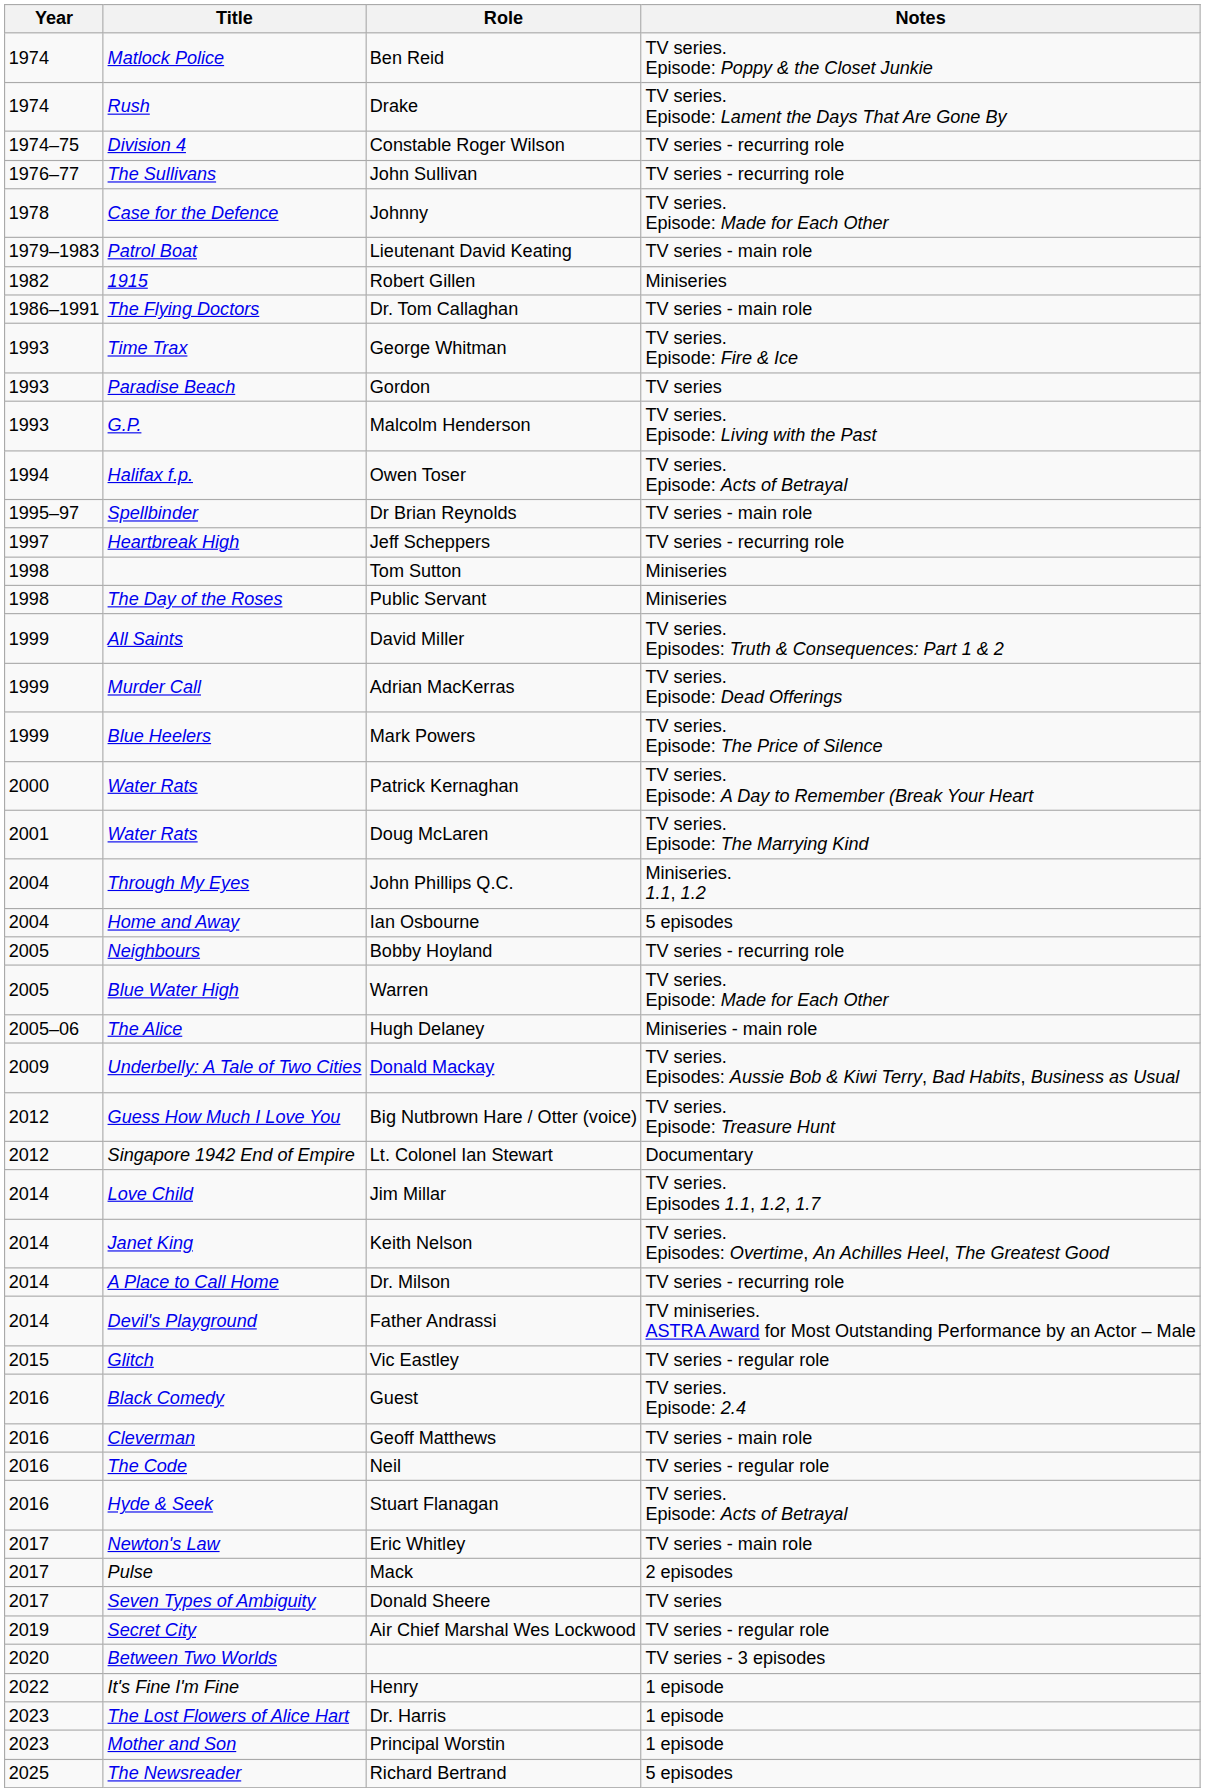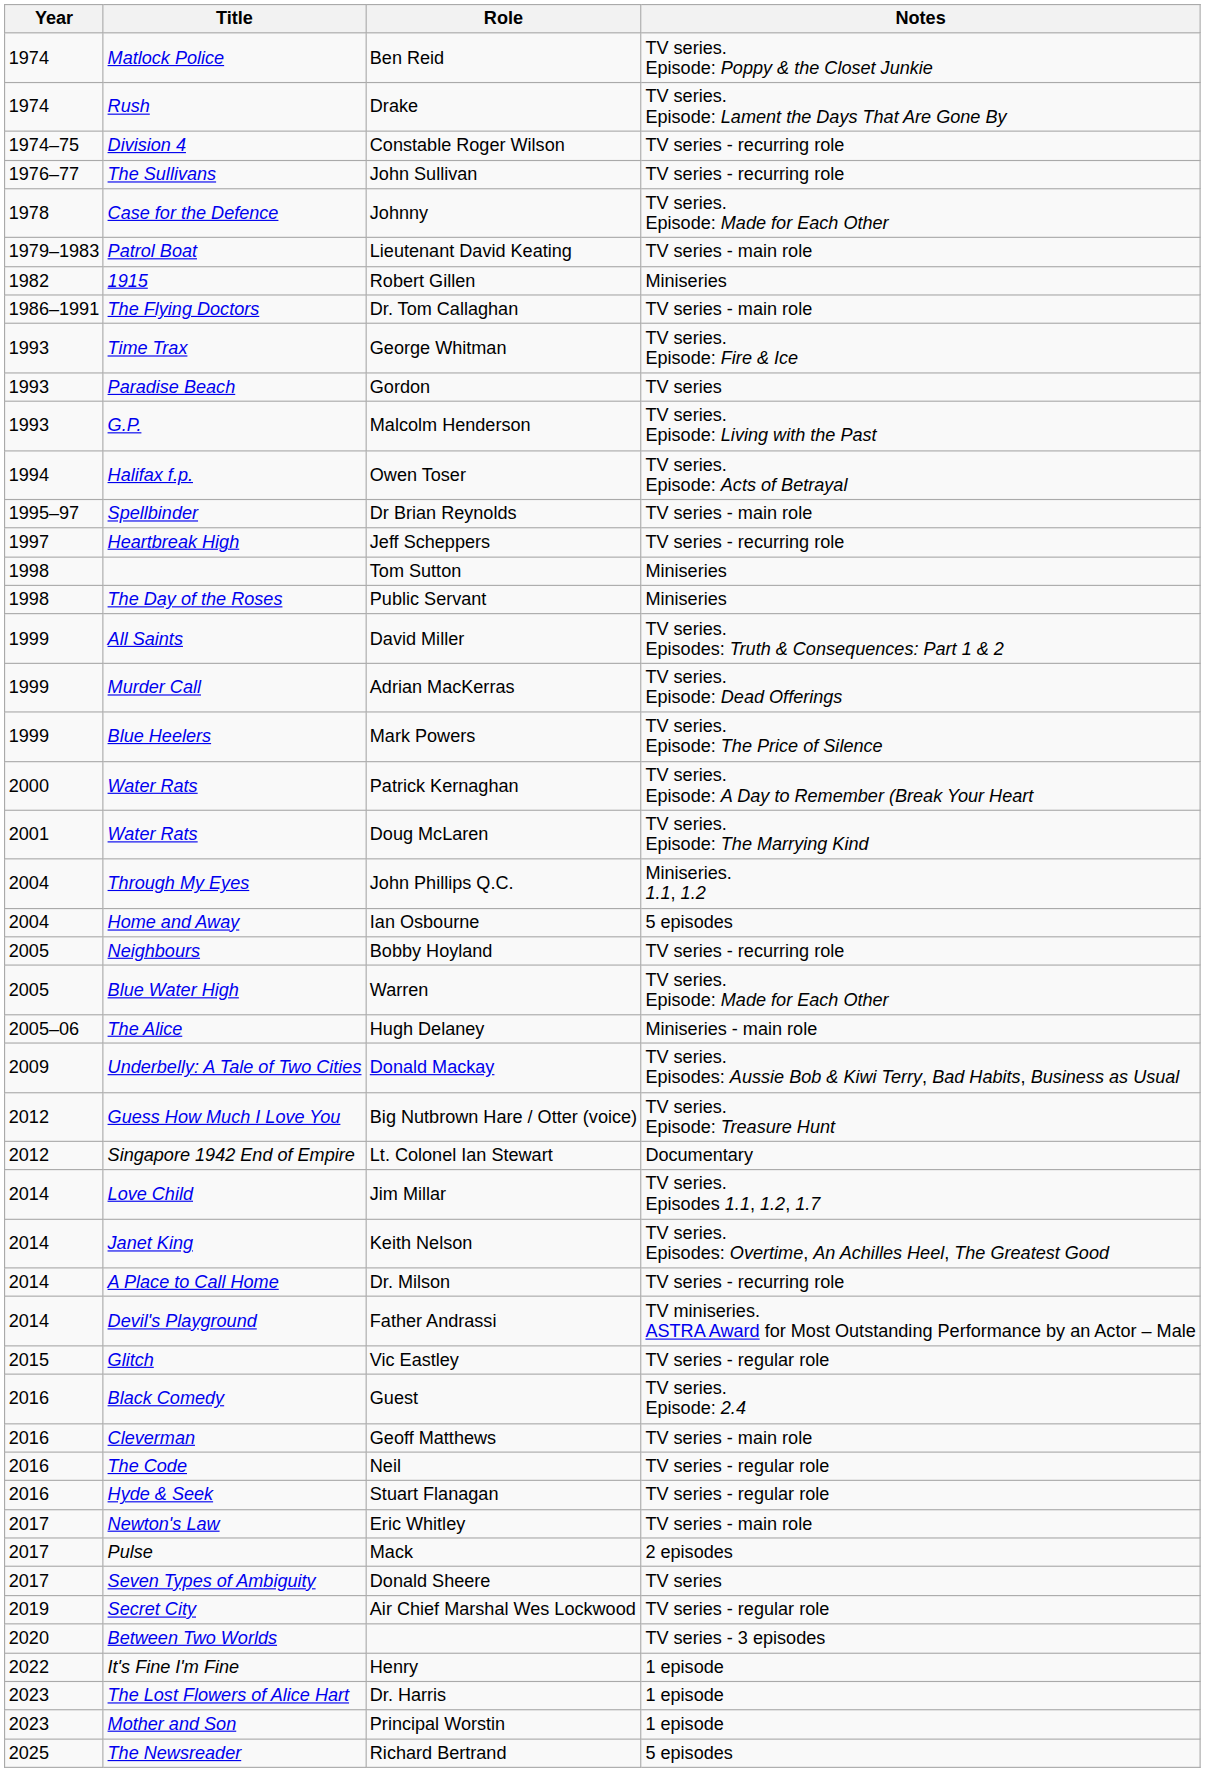Stuart Flanagan | Notes: TV series. Episode: Acts of Betrayal -> TV series - regular role
